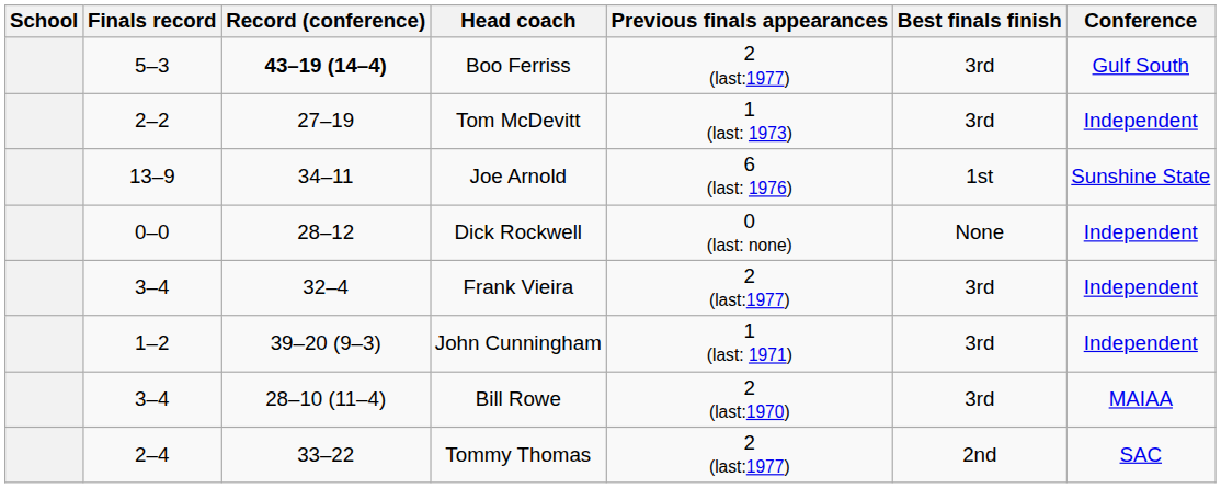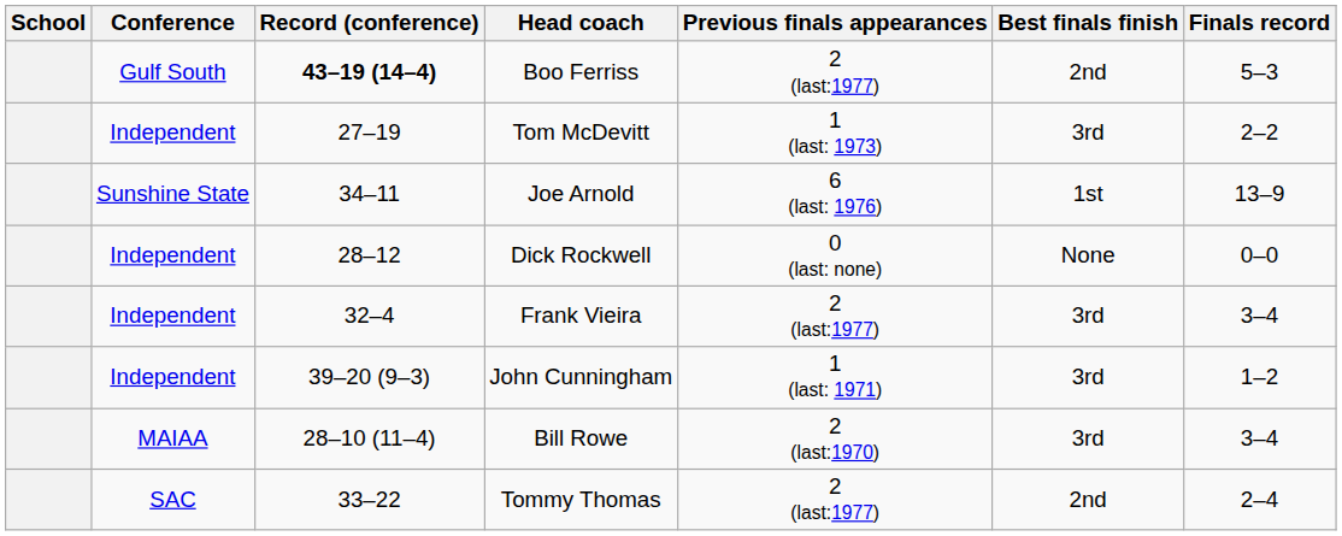columns swapped: Conference <-> Finals record
Boo Ferriss | Best finals finish: 3rd -> 2nd
